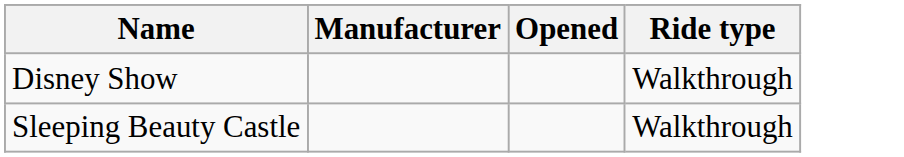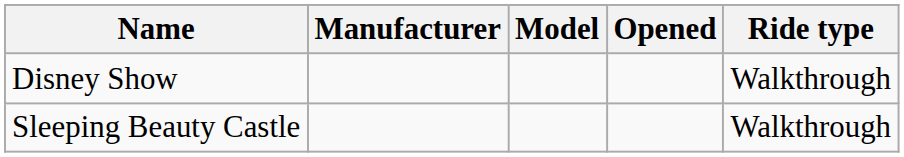+ column: Model
